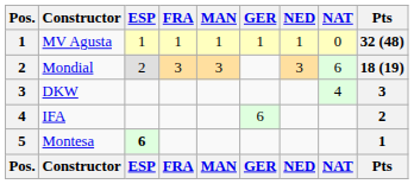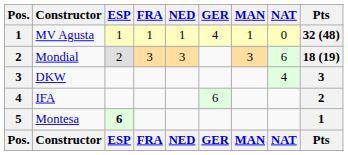columns swapped: MAN <-> NED
MV Agusta | GER: 1 -> 4
